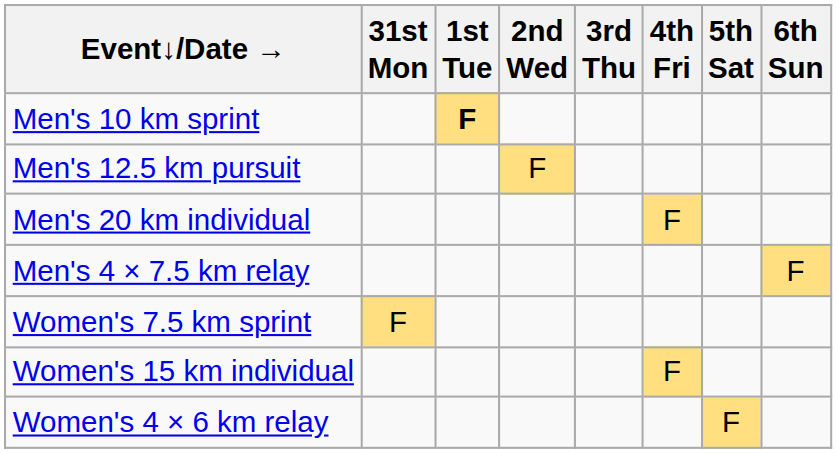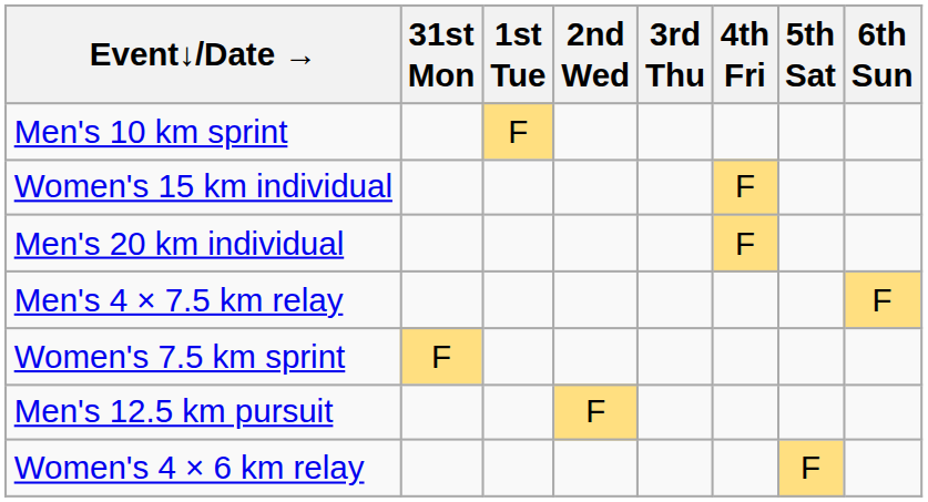Men's 10 km sprint | 1st Tue: bold -> normal
rows swapped: Men's 12.5 km pursuit <-> Women's 15 km individual
